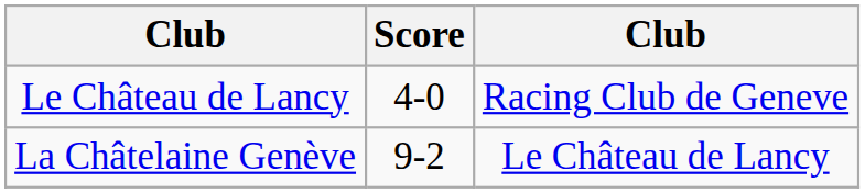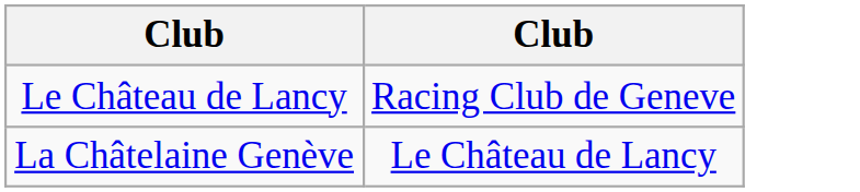- column: Score | 4-0 | 9-2
